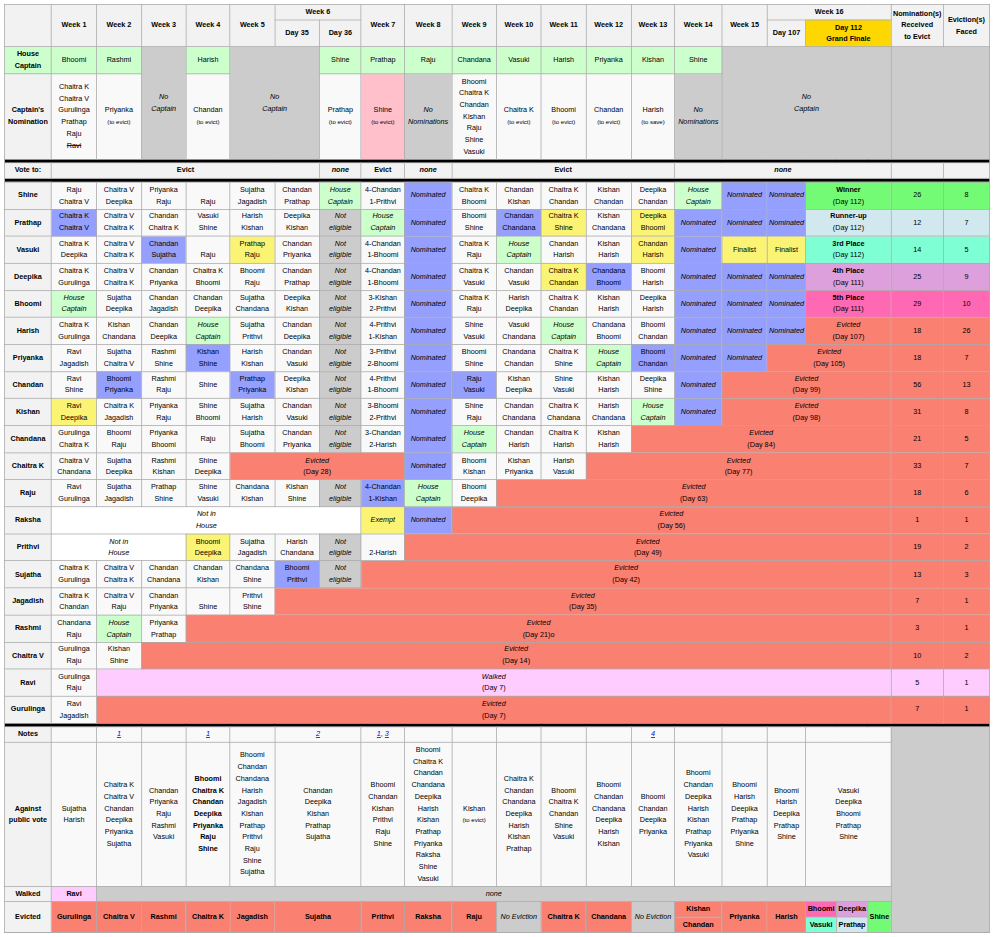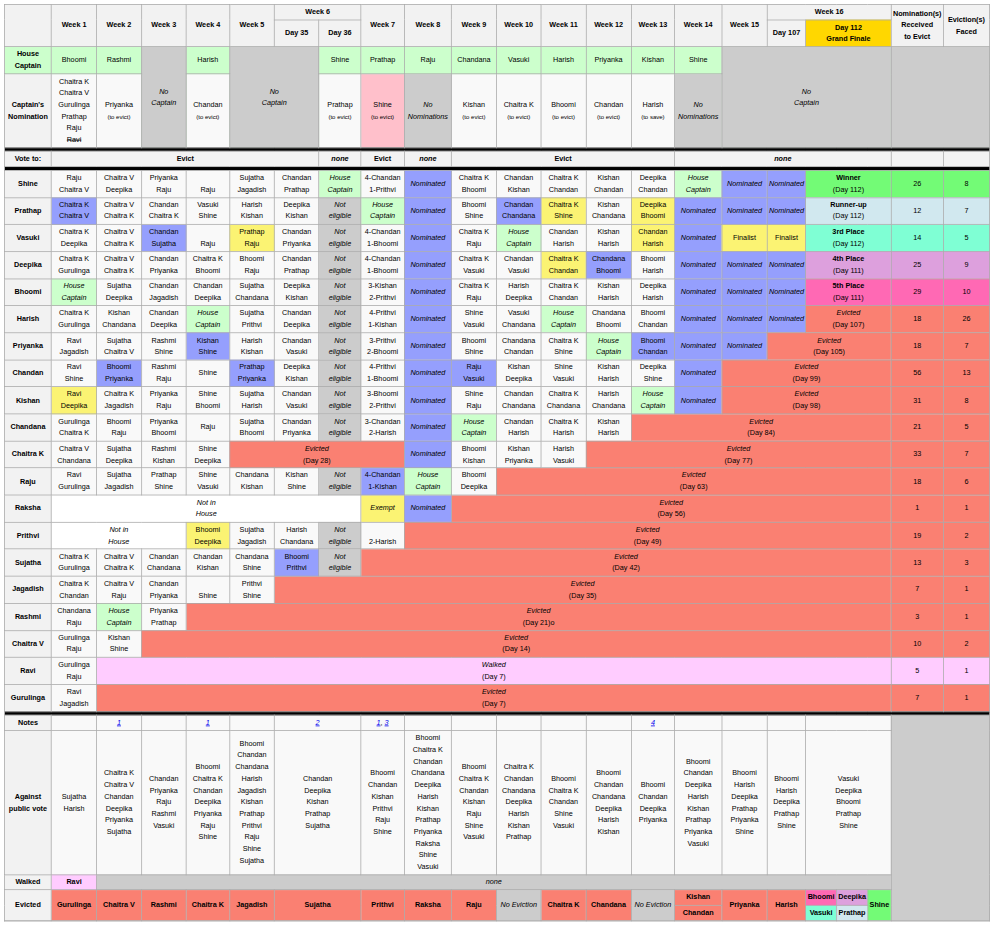Captain's Nomination | Week 9: Bhoomi Chaitra K Chandan Kishan Raju Shine Vasuki -> Kishan (to evict)
Against public vote | Week 4: bold -> normal
Against public vote | Week 9: Kishan (to evict) -> Bhoomi Chaitra K Chandan Kishan Raju Shine Vasuki
